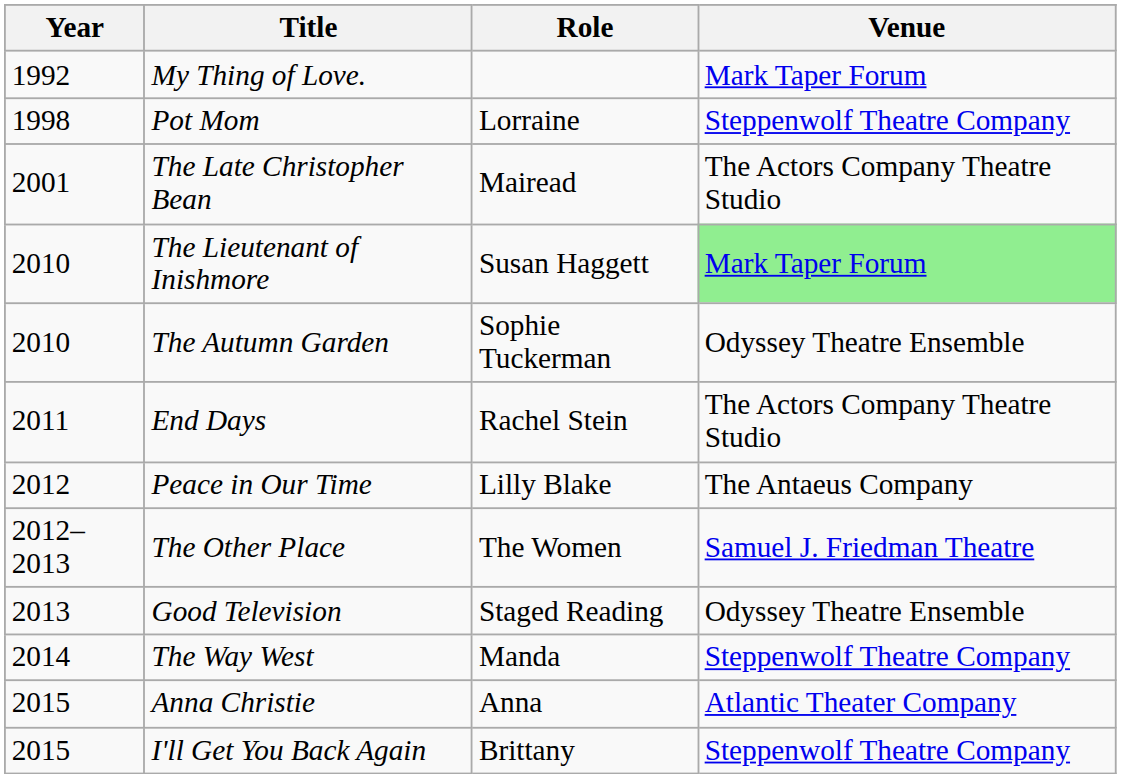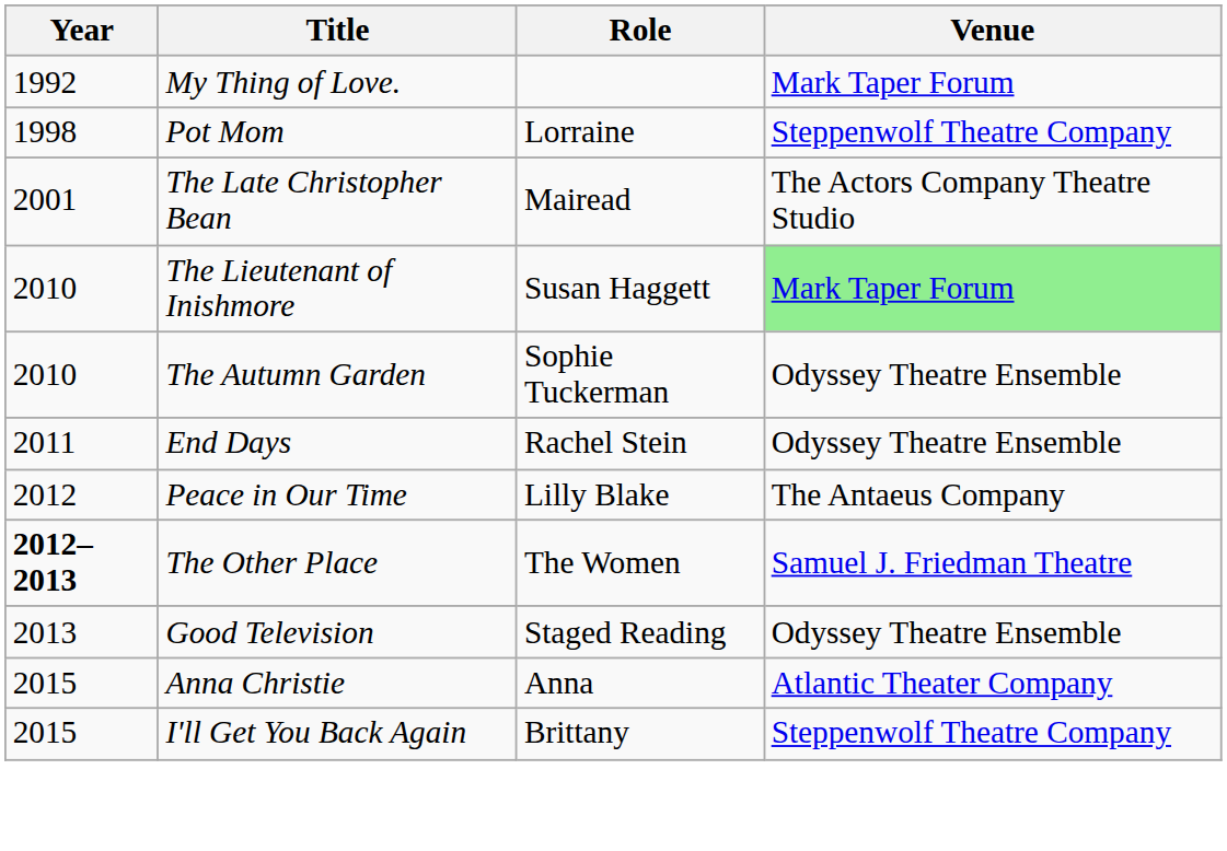End Days | Venue: The Actors Company Theatre Studio -> Odyssey Theatre Ensemble
The Other Place | Year: normal -> bold
- row: 2014 | The Way West | Manda | Steppenwolf Theatre Company
